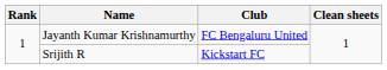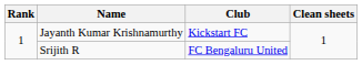Jayanth Kumar Krishnamurthy | Club: FC Bengaluru United -> Kickstart FC
Srijith R | Club: Kickstart FC -> FC Bengaluru United
